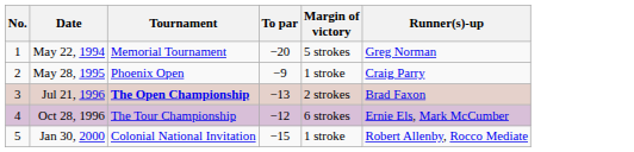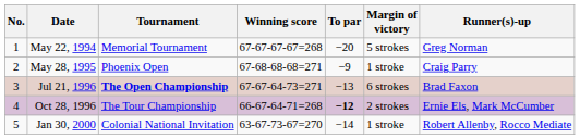+ column: Winning score | 67-67-67-67=268 | 67-68-68-68=271 | 67-67-64-73=271 | 66-67-64-71=268 | 63-67-73-67=270
Jul 21, 1996 | Margin of victory: 2 strokes -> 6 strokes
Oct 28, 1996 | To par: normal -> bold
Oct 28, 1996 | Margin of victory: 6 strokes -> 2 strokes
Jan 30, 2000 | To par: −15 -> −14
